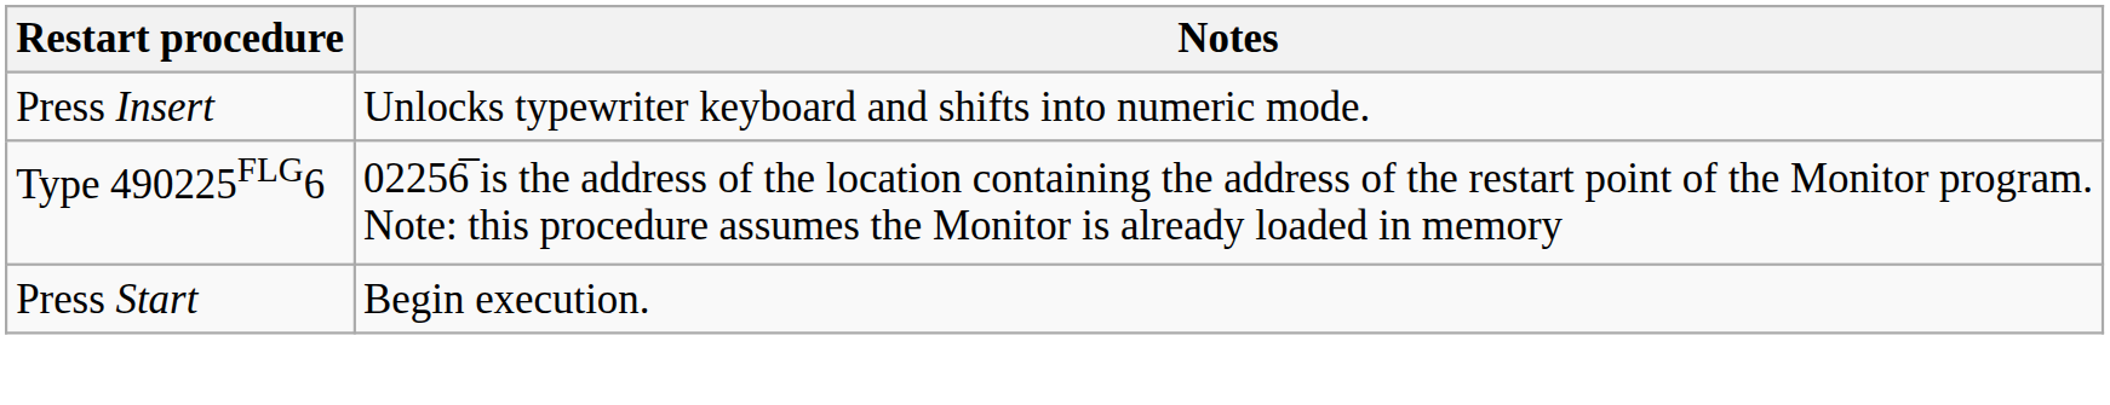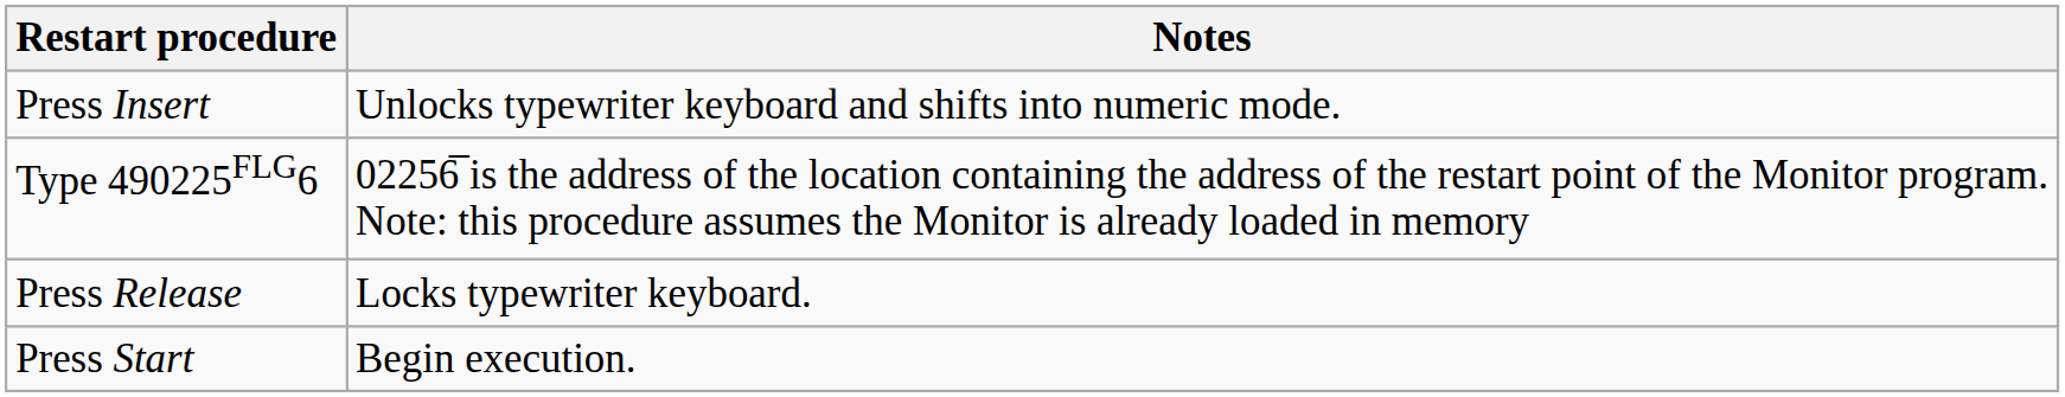+ row: Press Release | Locks typewriter keyboard.
